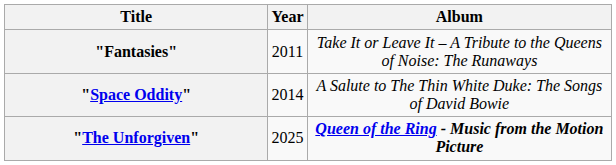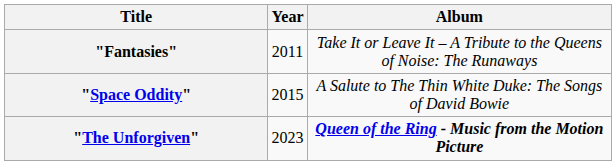"Space Oddity" | Year: 2014 -> 2015
"The Unforgiven" | Year: 2025 -> 2023
